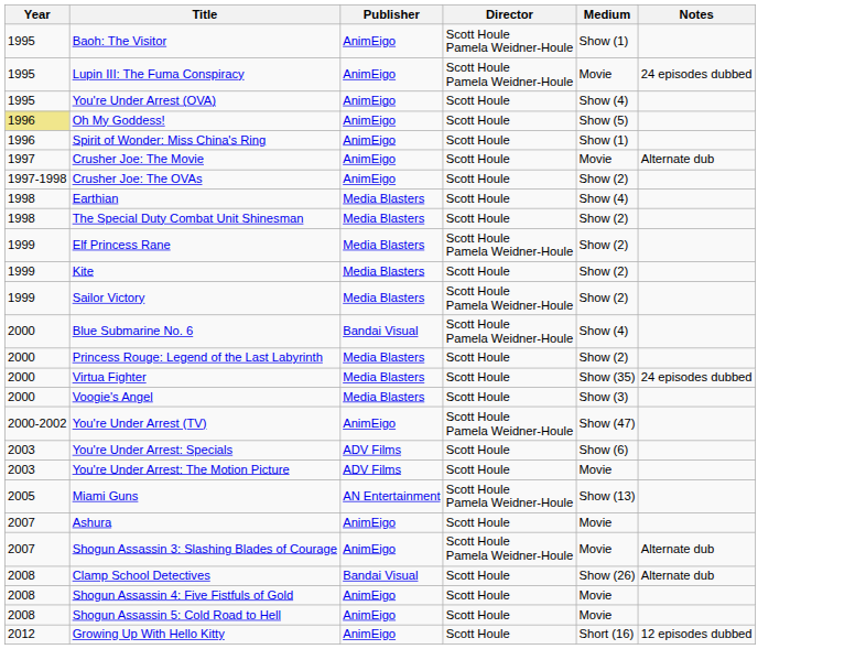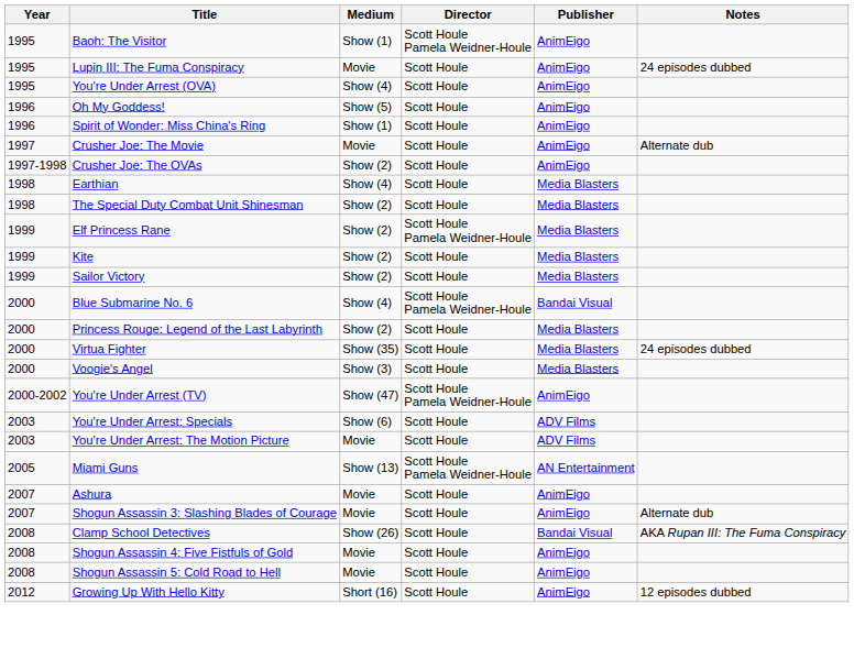columns swapped: Medium <-> Publisher
Lupin III: The Fuma Conspiracy | Director: Scott Houle Pamela Weidner-Houle -> Scott Houle
Oh My Goddess! | Year: khaki background -> no background
Sailor Victory | Director: Scott Houle Pamela Weidner-Houle -> Scott Houle
Shogun Assassin 3: Slashing Blades of Courage | Director: Scott Houle Pamela Weidner-Houle -> Scott Houle
Clamp School Detectives | Notes: Alternate dub -> AKA Rupan III: The Fuma Conspiracy
